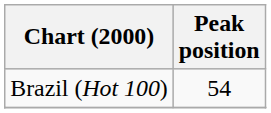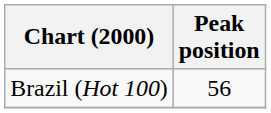Brazil (Hot 100) | Peak position: 54 -> 56
